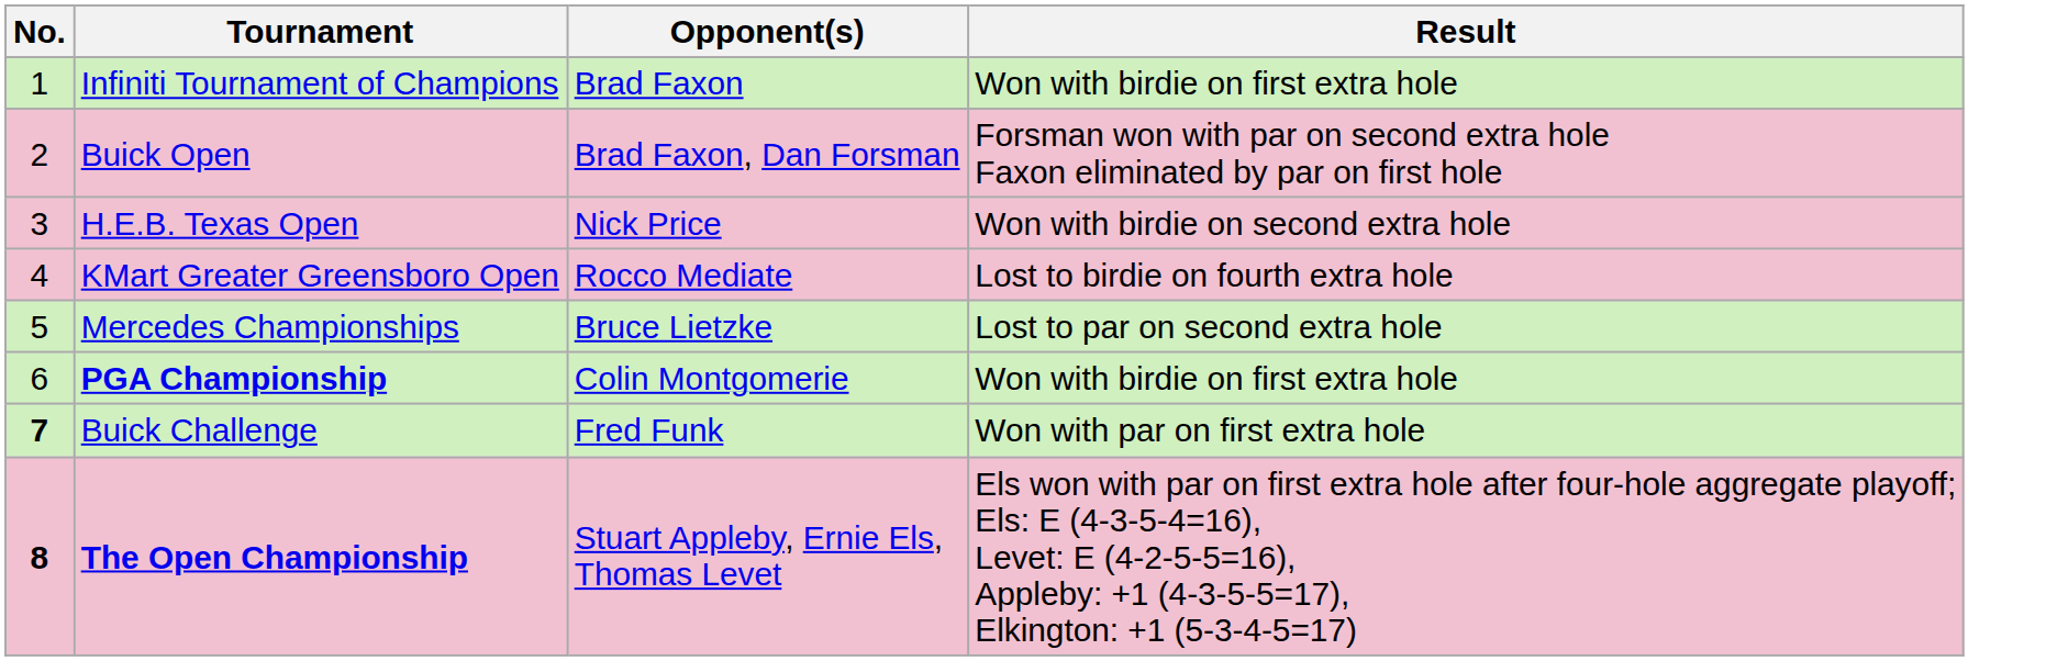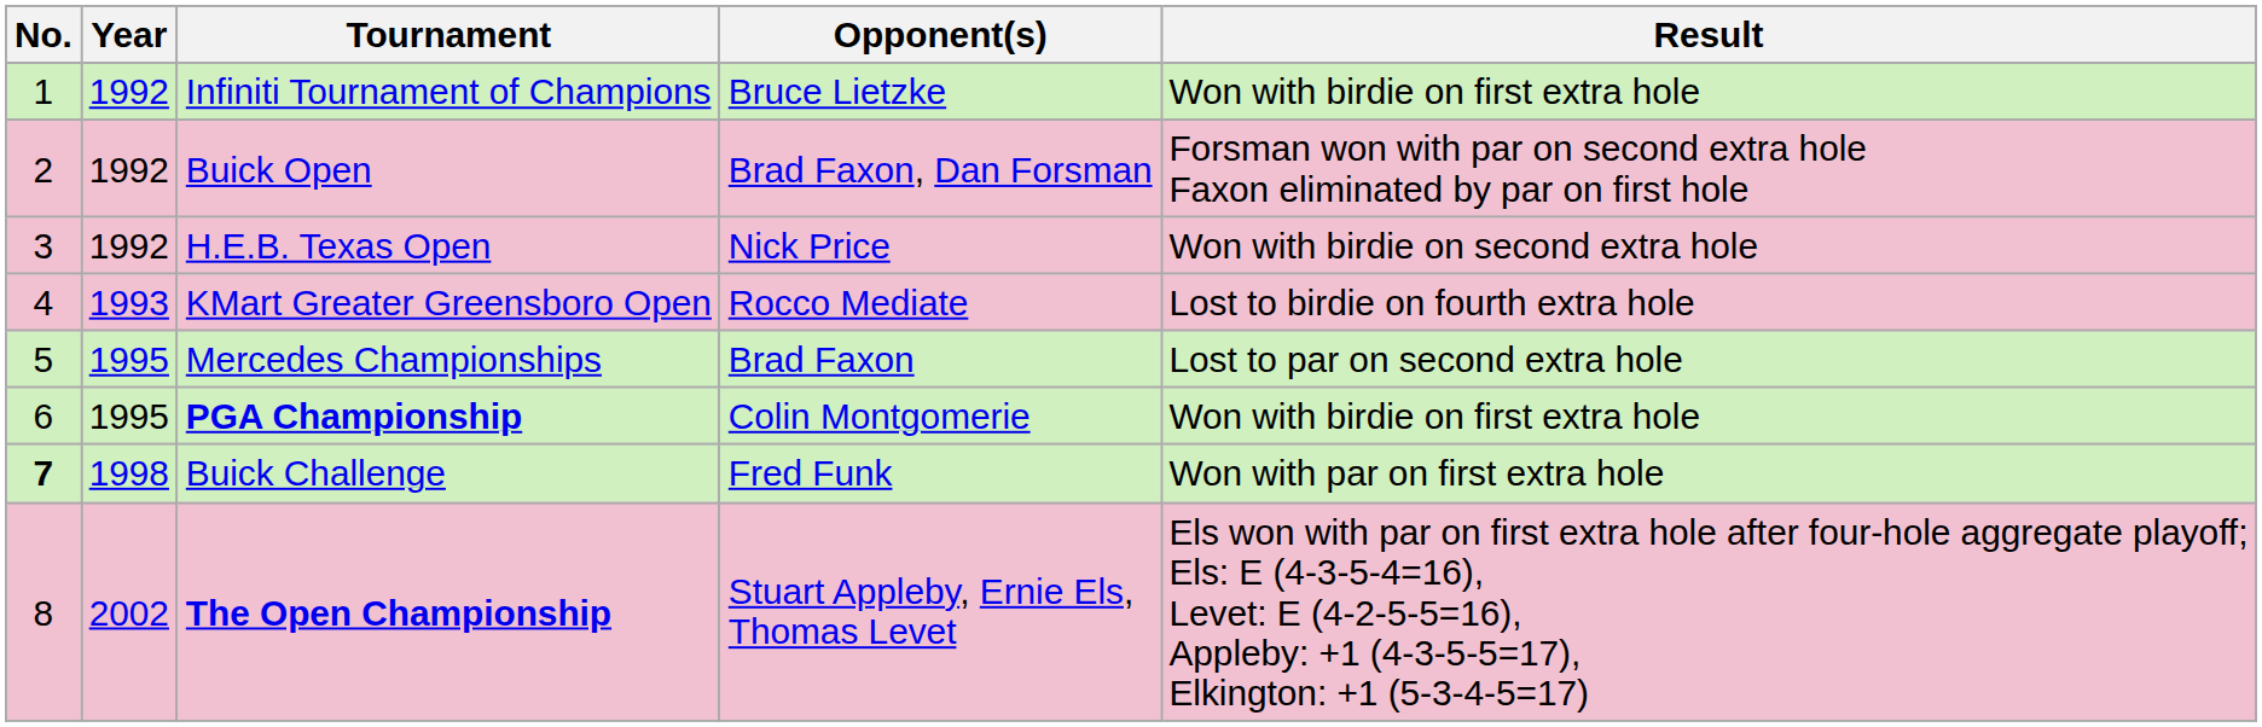+ column: Year | 1992 | 1992 | 1992 | 1993 | 1995 | 1995 | 1998 | 2002
Infiniti Tournament of Champions | Opponent(s): Brad Faxon -> Bruce Lietzke
Mercedes Championships | Opponent(s): Bruce Lietzke -> Brad Faxon
The Open Championship | No.: bold -> normal
